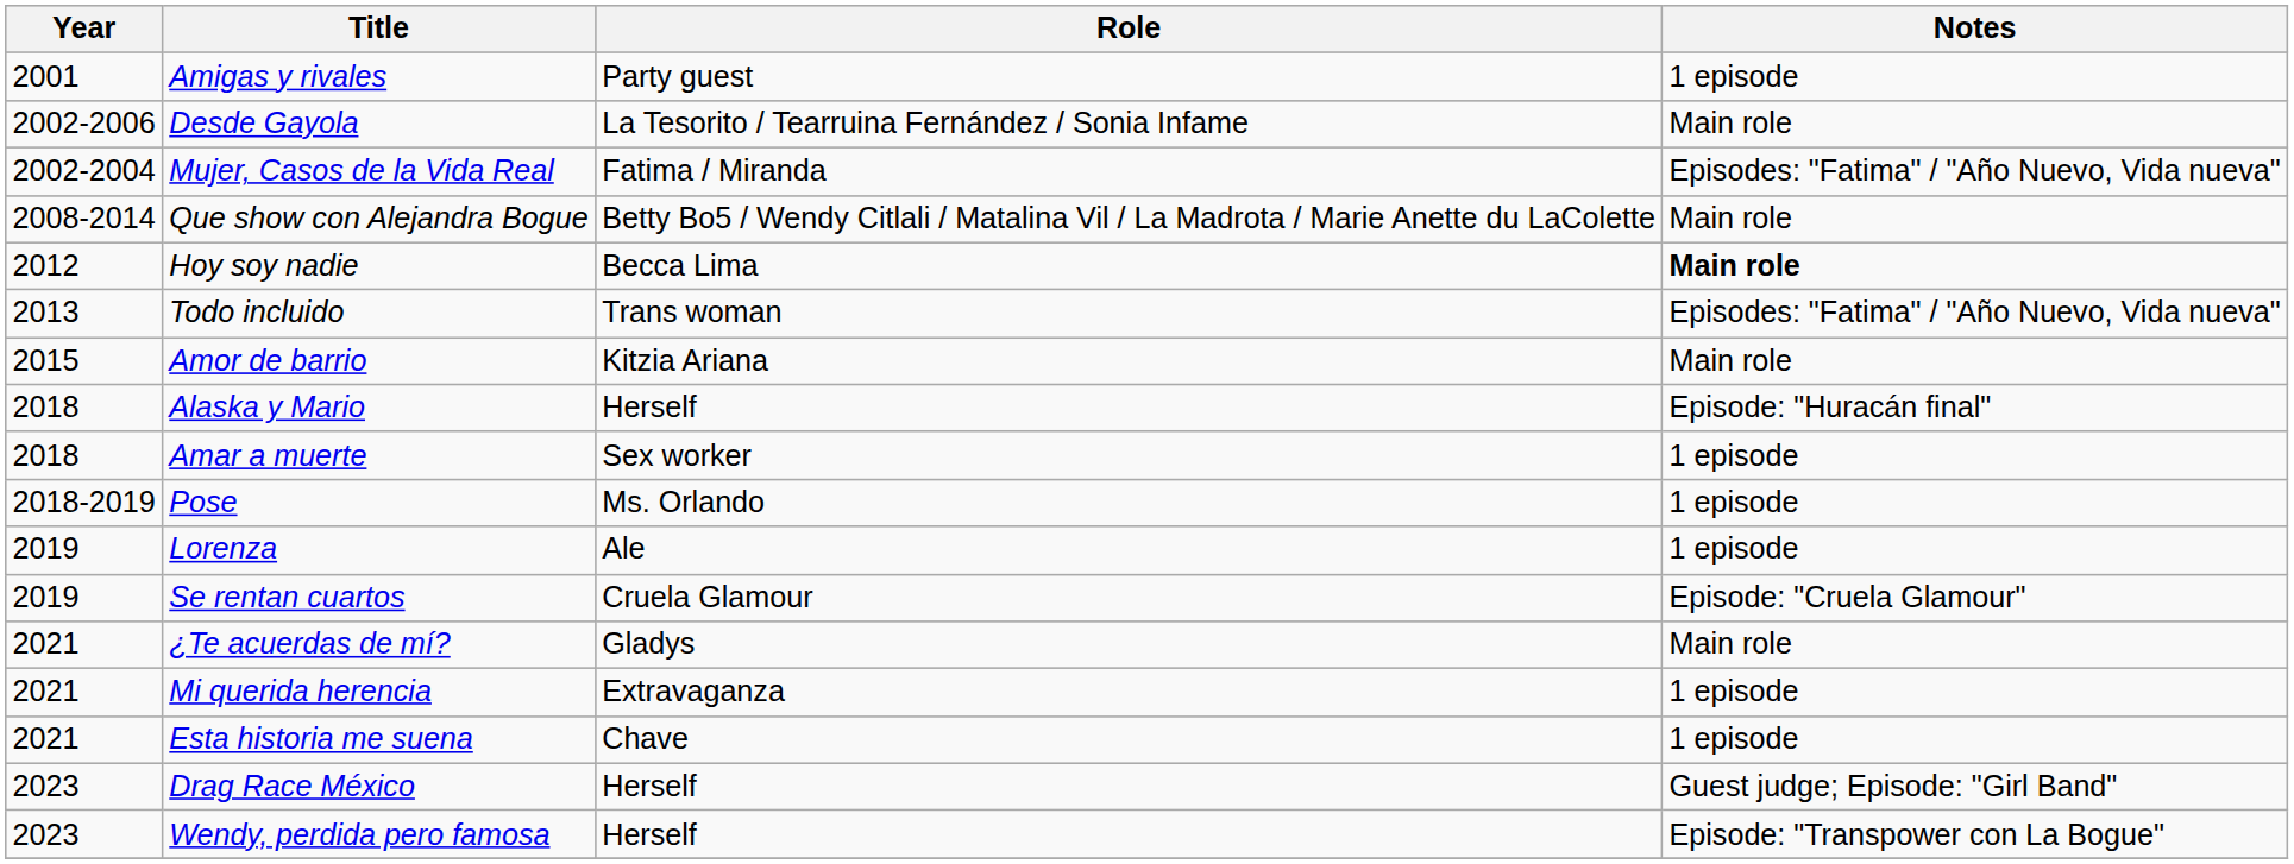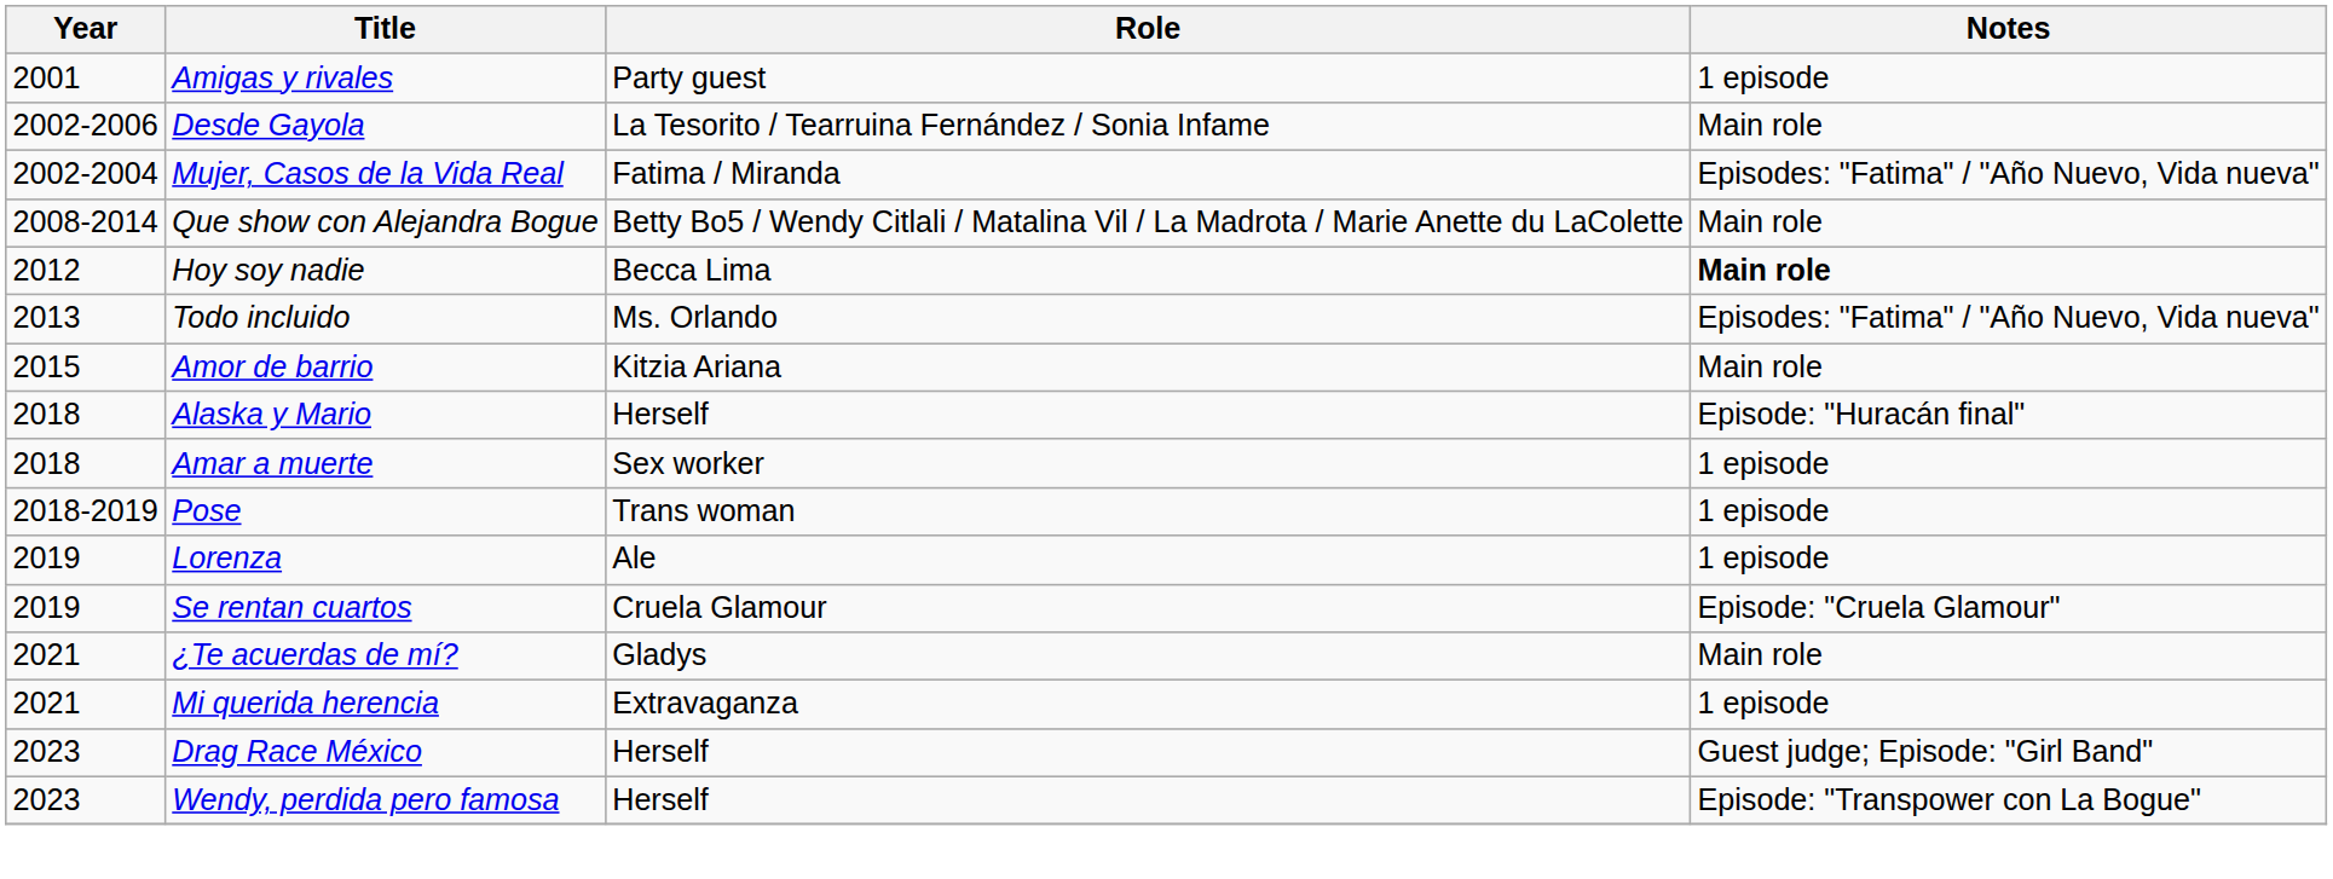Todo incluido | Role: Trans woman -> Ms. Orlando
Pose | Role: Ms. Orlando -> Trans woman
- row: 2021 | Esta historia me suena | Chave | 1 episode
